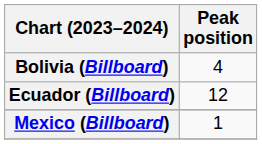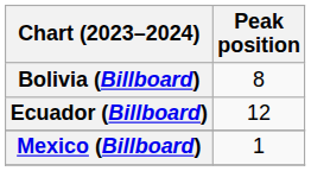Bolivia (Billboard) | Peak position: 4 -> 8
